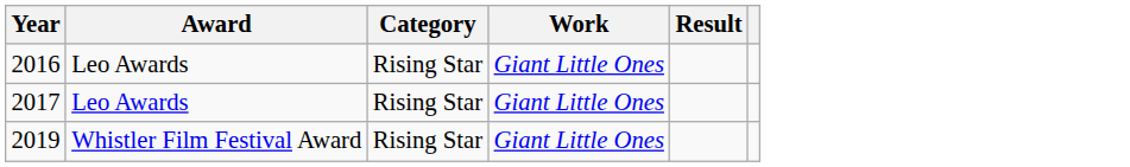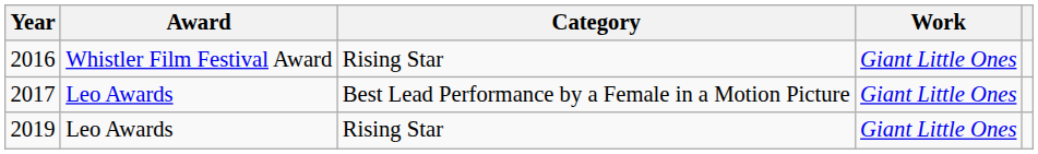- column: Result
2016 | Award: Leo Awards -> Whistler Film Festival Award
2017 | Category: Rising Star -> Best Lead Performance by a Female in a Motion Picture
2019 | Award: Whistler Film Festival Award -> Leo Awards
